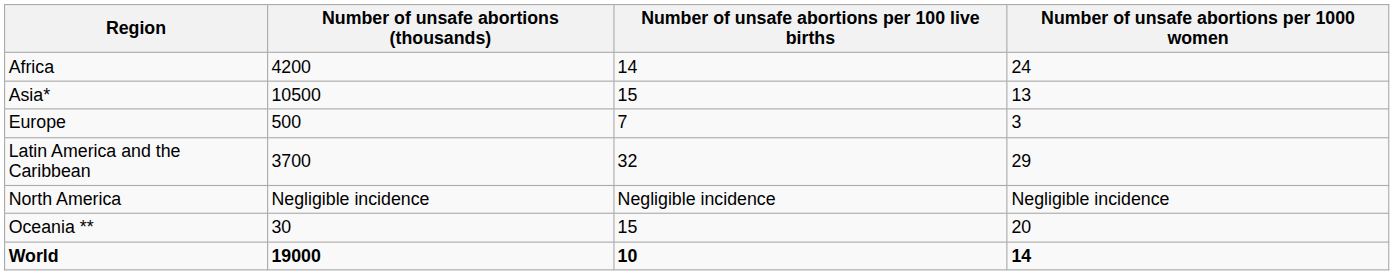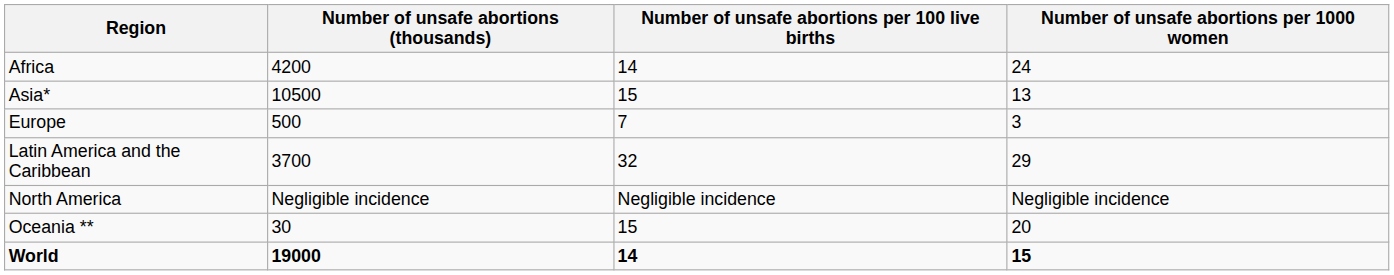World | Number of unsafe abortions per 100 live births: 10 -> 14
World | Number of unsafe abortions per 1000 women: 14 -> 15
